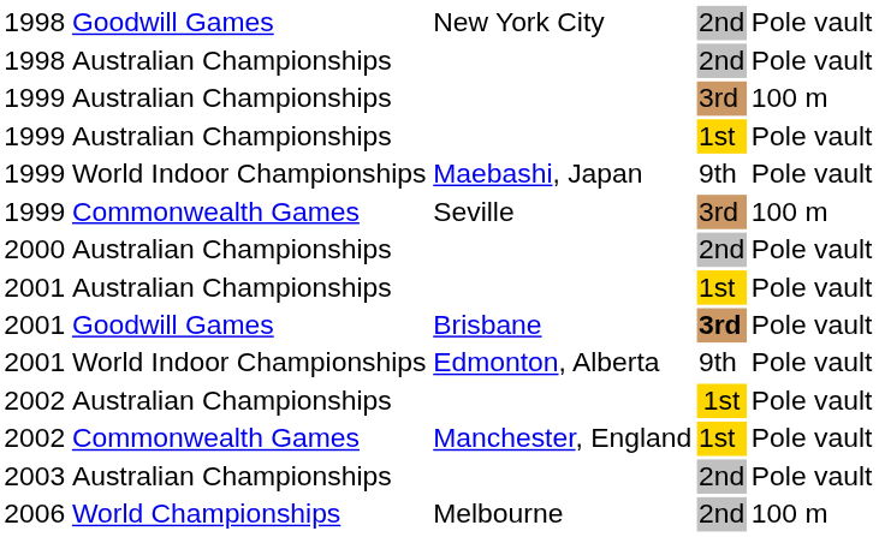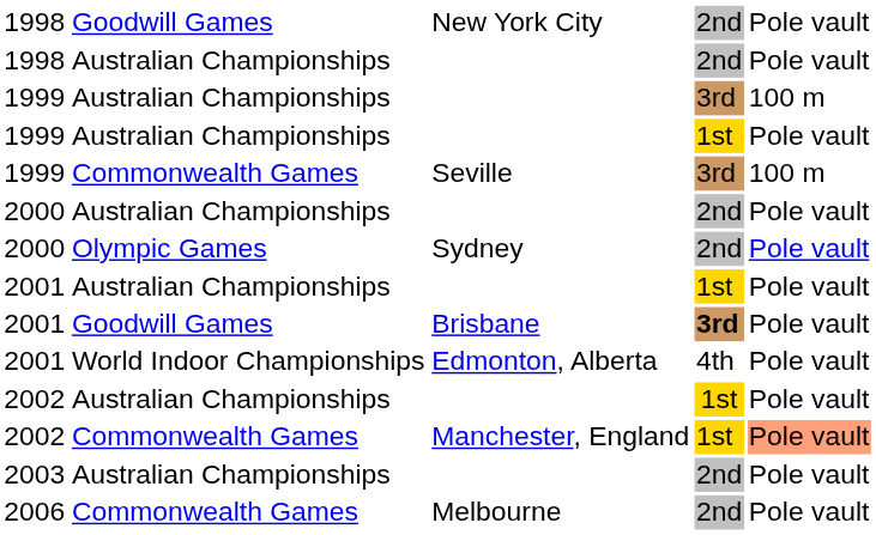- row: 1999 | World Indoor Championships | Maebashi, Japan | 9th | Pole vault
+ row: 2000 | Olympic Games | Sydney | 2nd | Pole vault
Edmonton, Alberta | column 4: 9th -> 4th
Manchester, England | column 5: no background -> lightsalmon background
Melbourne | column 2: World Championships -> Commonwealth Games
Melbourne | column 5: 100 m -> Pole vault
